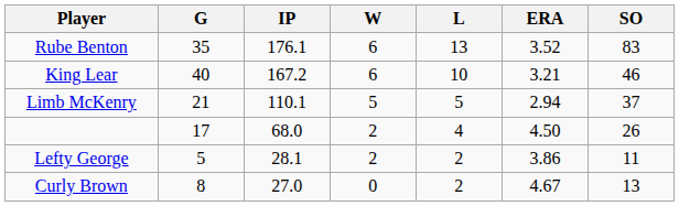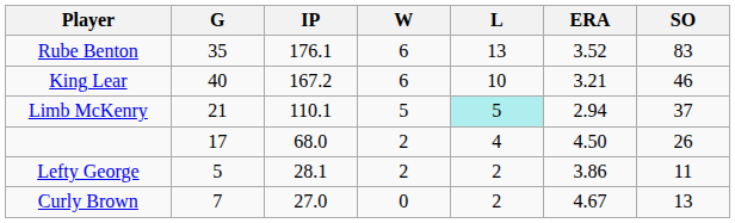Limb McKenry | L: no background -> paleturquoise background
Curly Brown | G: 8 -> 7
